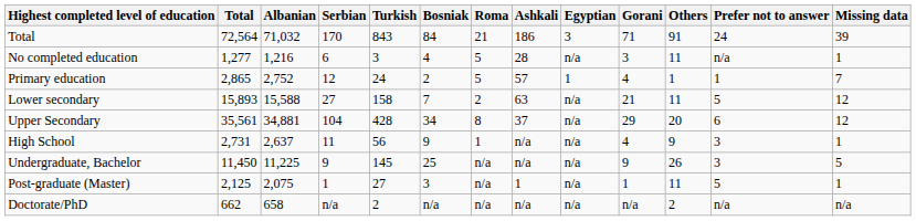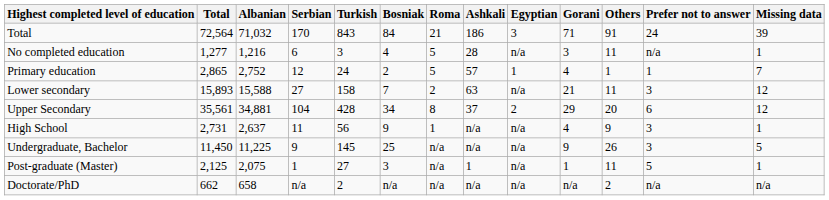Lower secondary | Prefer not to answer: 5 -> 3
Upper Secondary | Egyptian: n/a -> 2
